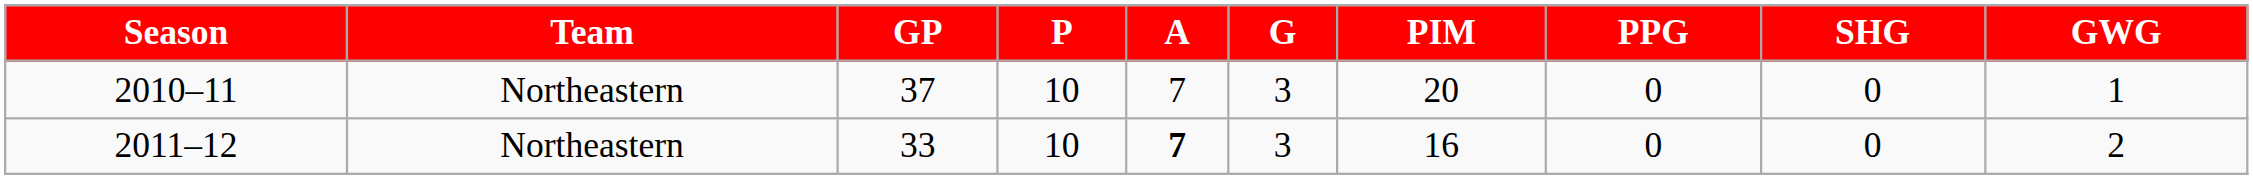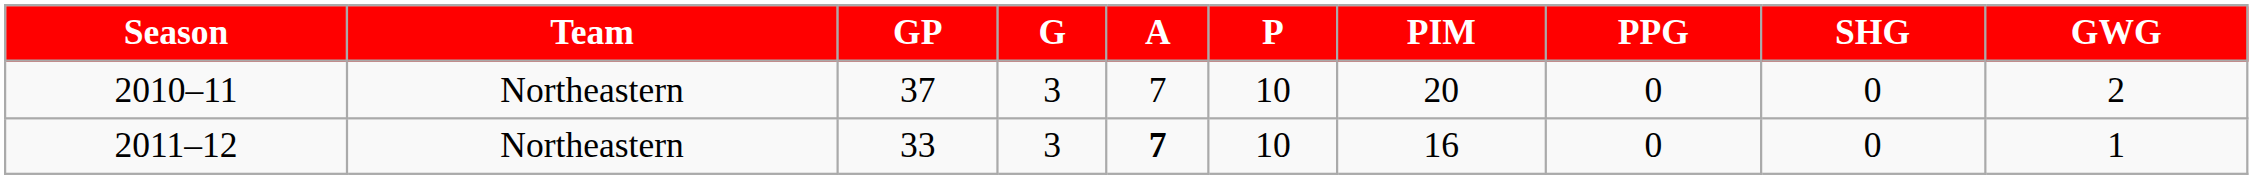columns swapped: G <-> P
2010–11 | GWG: 1 -> 2
2011–12 | GWG: 2 -> 1
